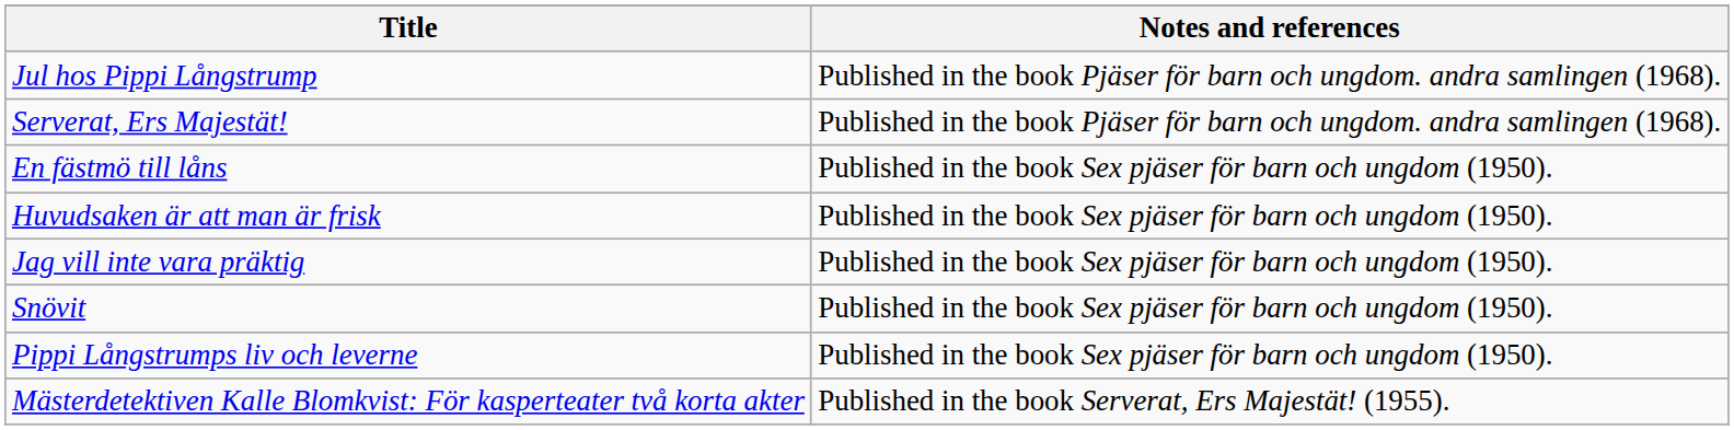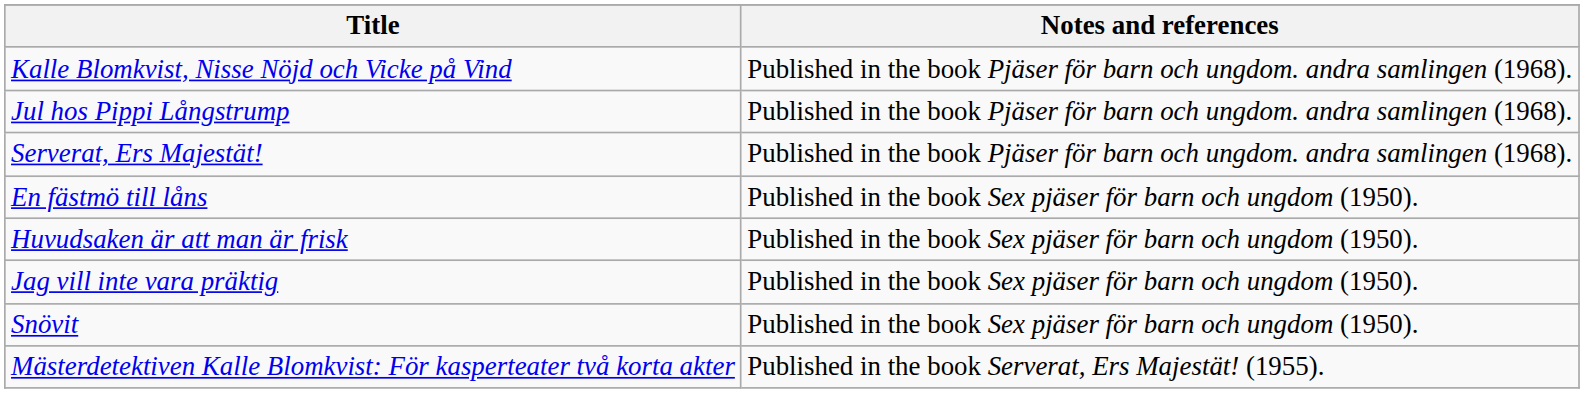+ row: Kalle Blomkvist, Nisse Nöjd och Vicke på Vind | Published in the book Pjäser för barn och ungdom. andra samlingen (1968).
- row: Pippi Långstrumps liv och leverne | Published in the book Sex pjäser för barn och ungdom (1950).
